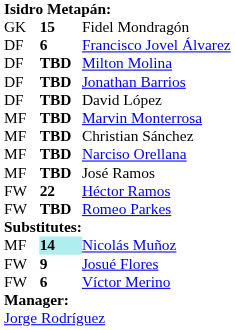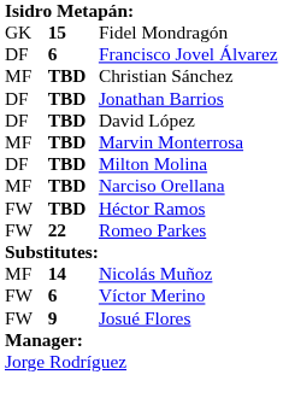rows swapped: Milton Molina <-> Christian Sánchez
- row: MF | TBD | José Ramos
Héctor Ramos | column 2: 22 -> TBD
Romeo Parkes | column 2: TBD -> 22
Nicolás Muñoz | column 2: paleturquoise background -> no background
rows swapped: Josué Flores <-> Víctor Merino
